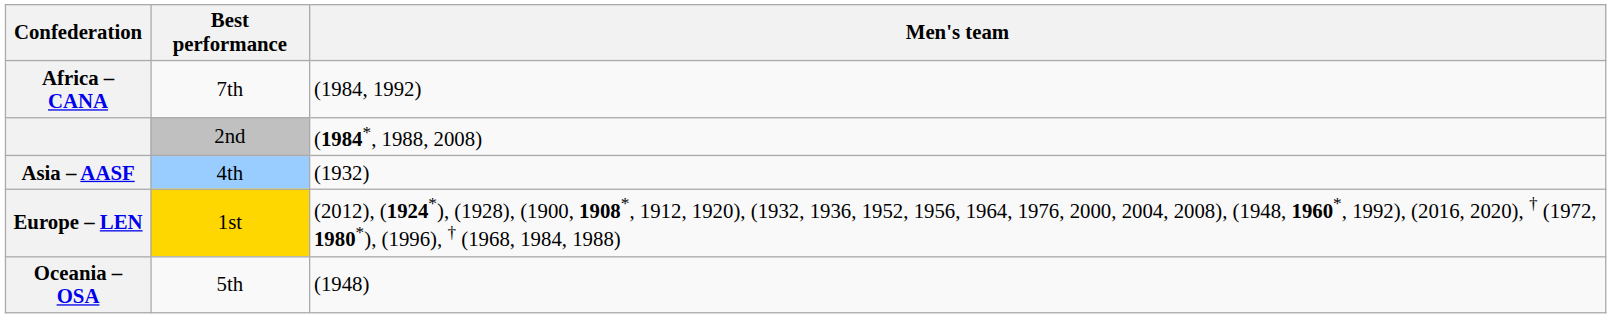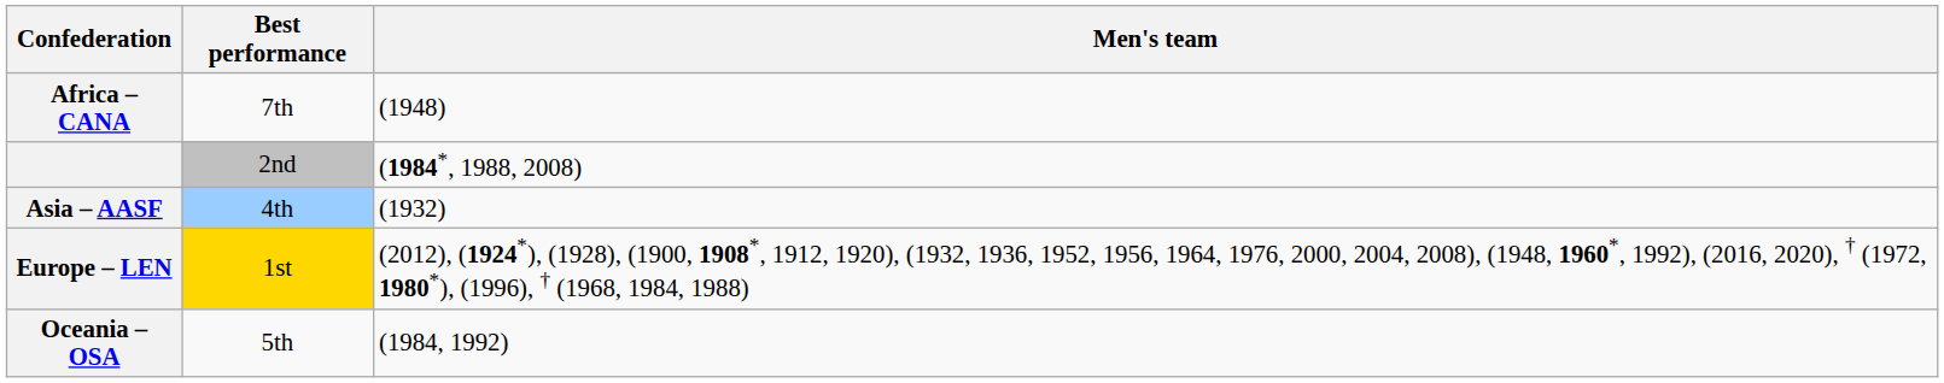Africa – CANA | Men's team: (1984, 1992) -> (1948)
Oceania – OSA | Men's team: (1948) -> (1984, 1992)
